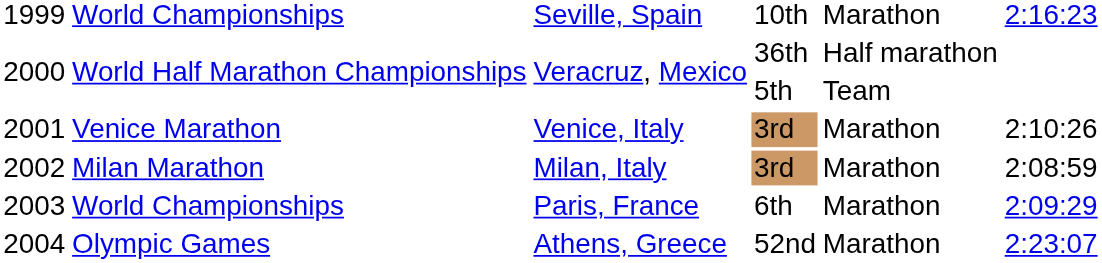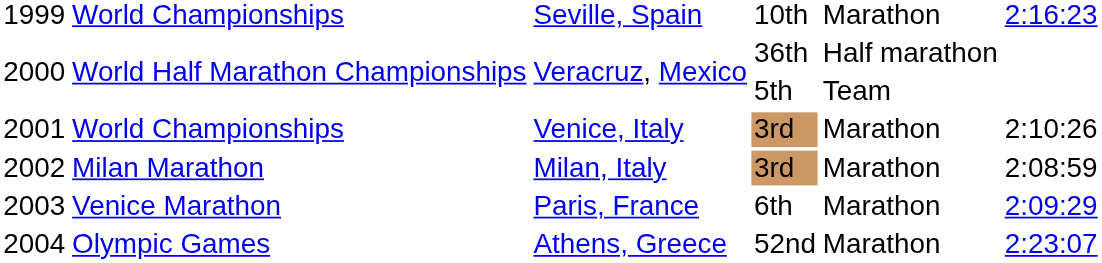2001 | column 2: Venice Marathon -> World Championships
2003 | column 2: World Championships -> Venice Marathon
